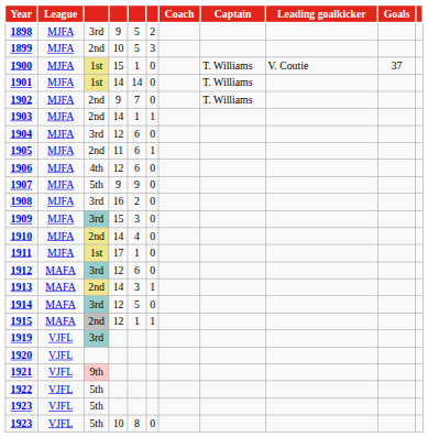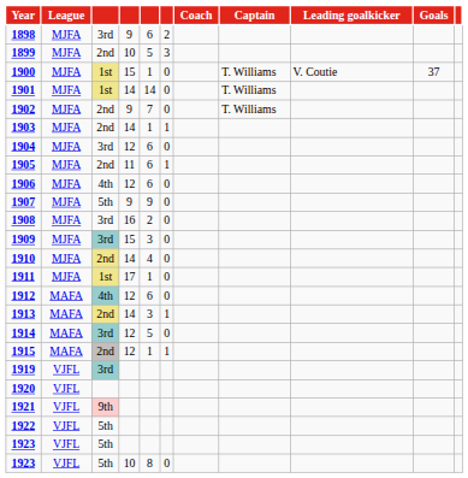1898 | column 5: 5 -> 6
1912 | column 3: 3rd -> 4th
